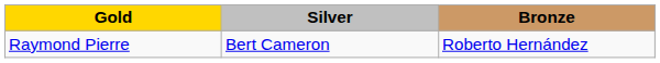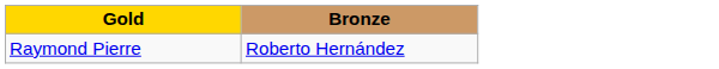- column: Silver | Bert Cameron
